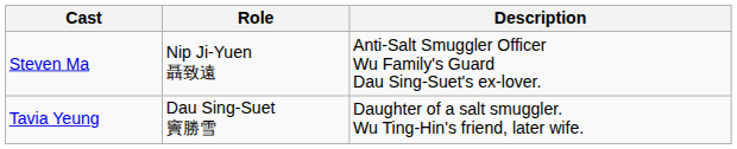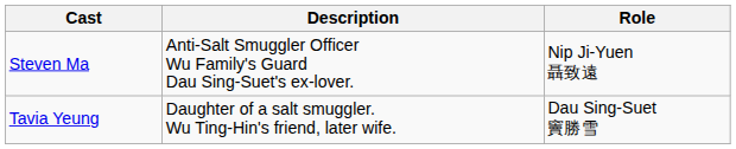columns swapped: Role <-> Description
